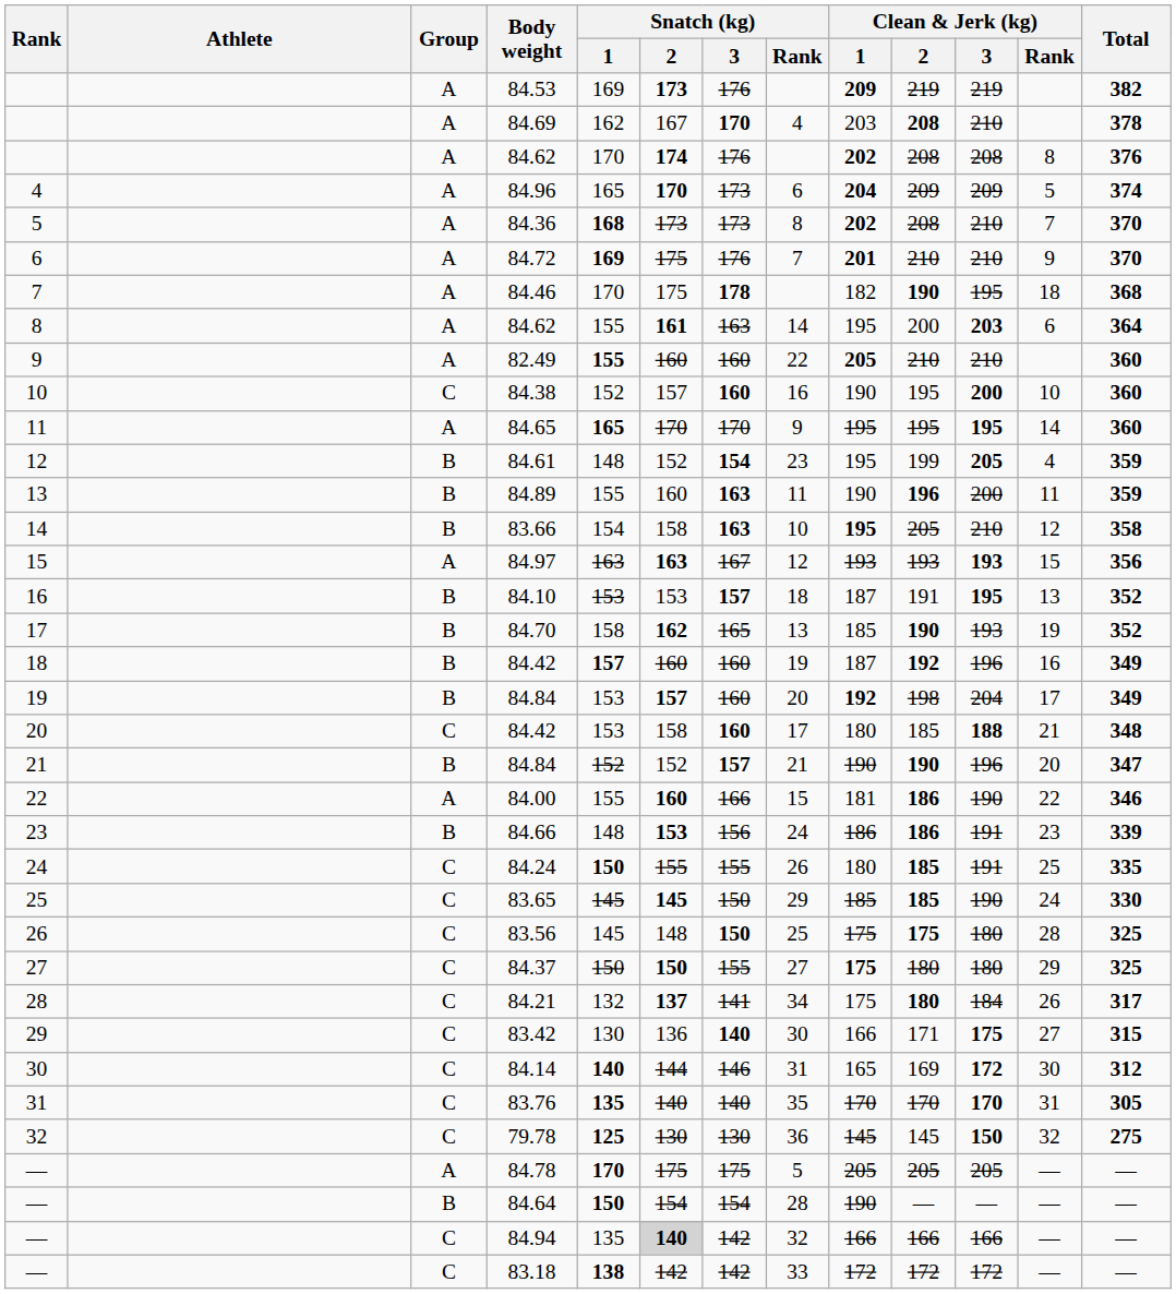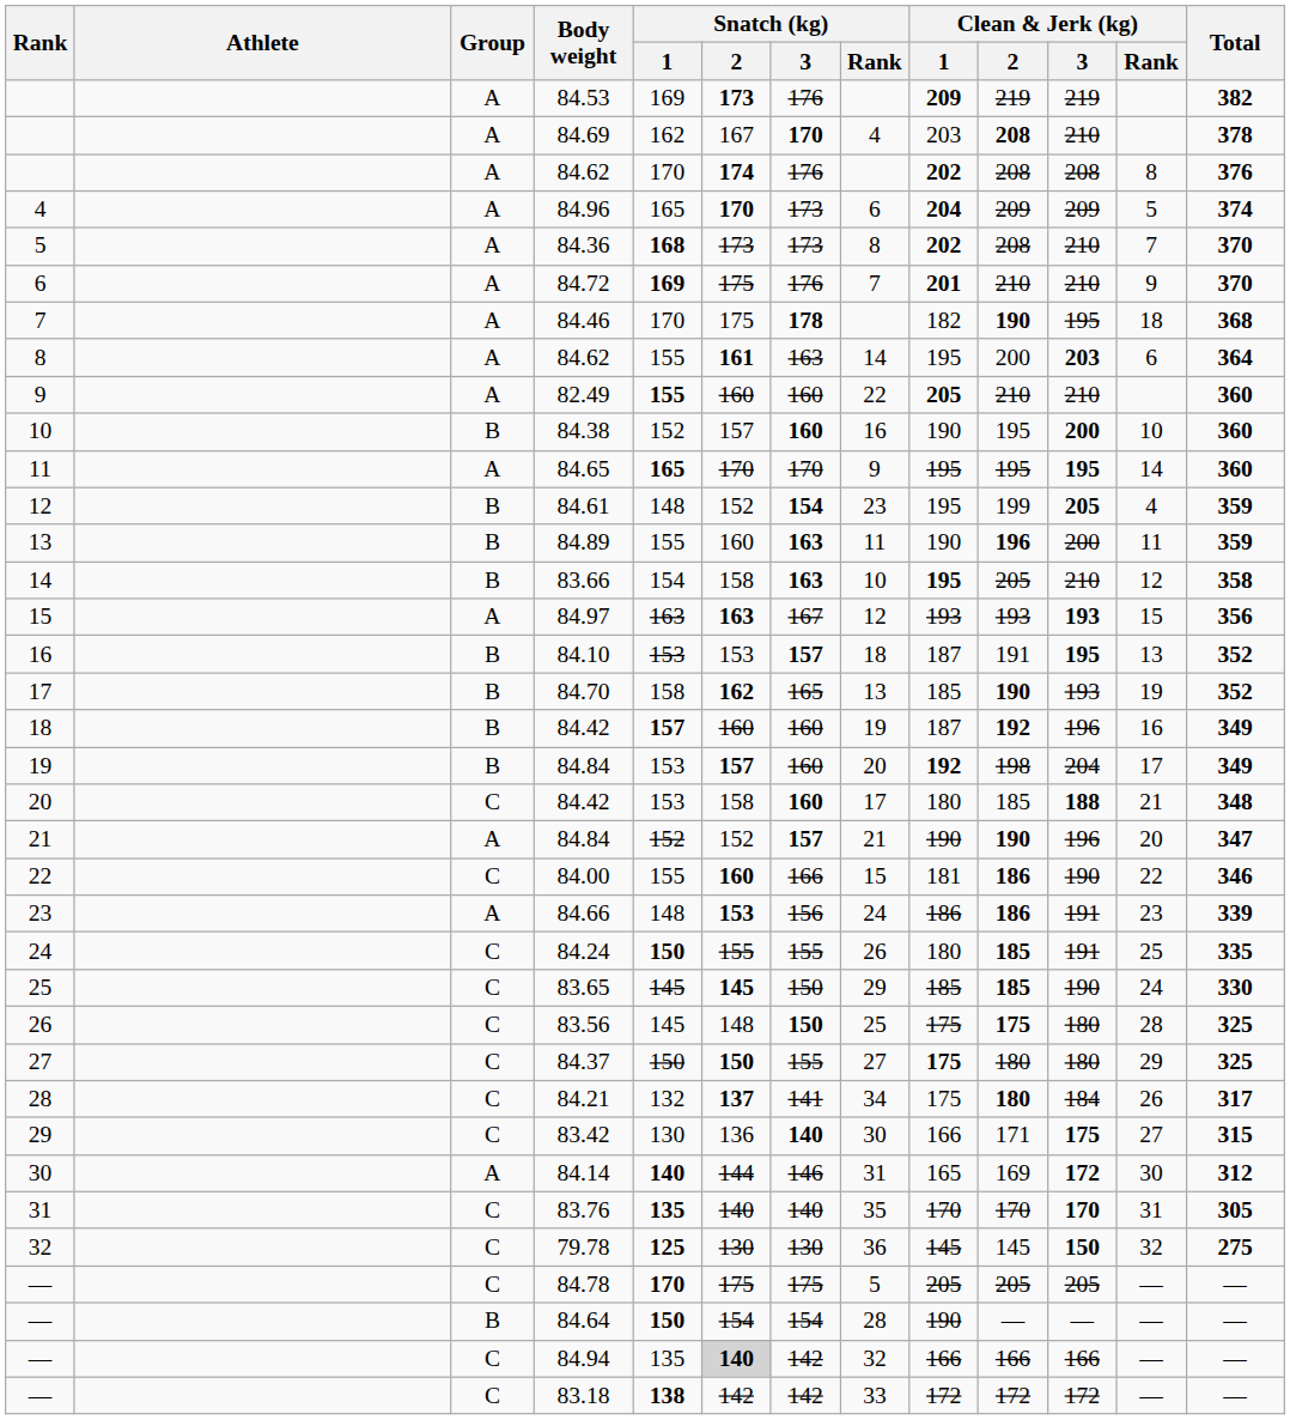84.38 | Group: C -> B
21 / 84.84 | Group: B -> A
84.00 | Group: A -> C
84.66 | Group: B -> A
84.14 | Group: C -> A
84.78 | Group: A -> C
